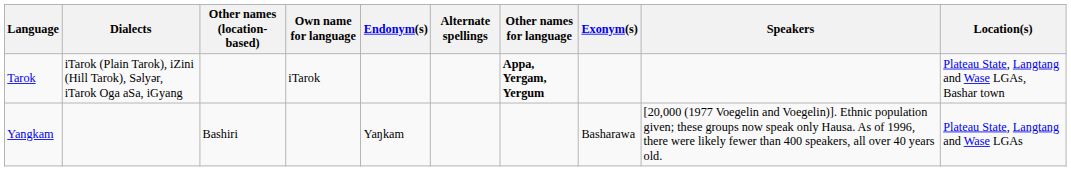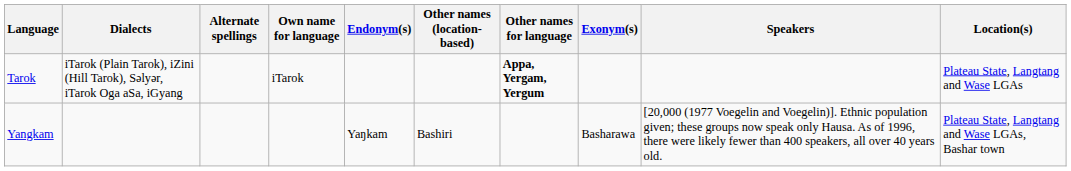columns swapped: Alternate spellings <-> Other names (location-based)
Tarok | Location(s): Plateau State, Langtang and Wase LGAs, Bashar town -> Plateau State, Langtang and Wase LGAs
Yangkam | Location(s): Plateau State, Langtang and Wase LGAs -> Plateau State, Langtang and Wase LGAs, Bashar town
